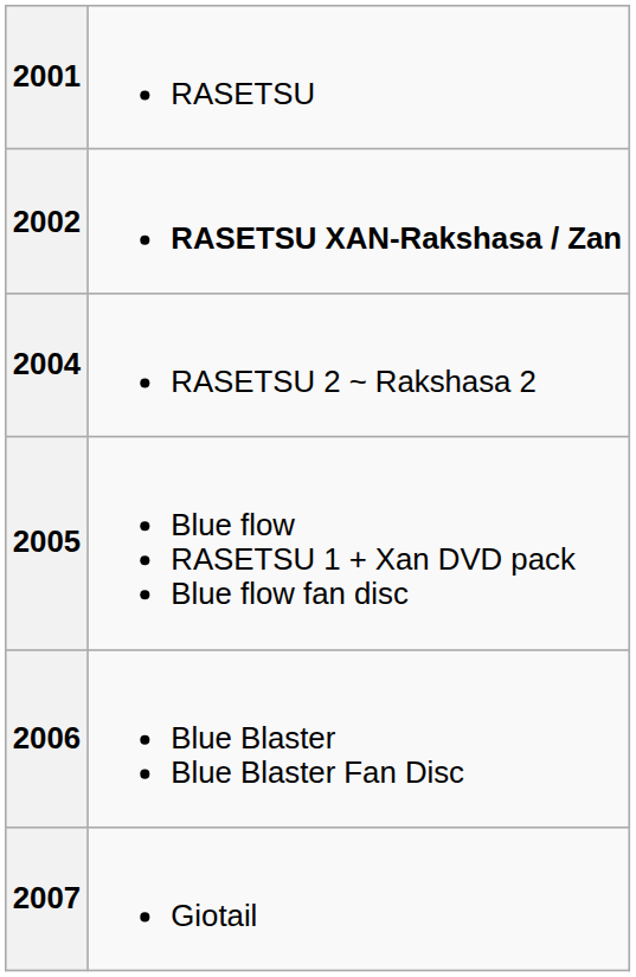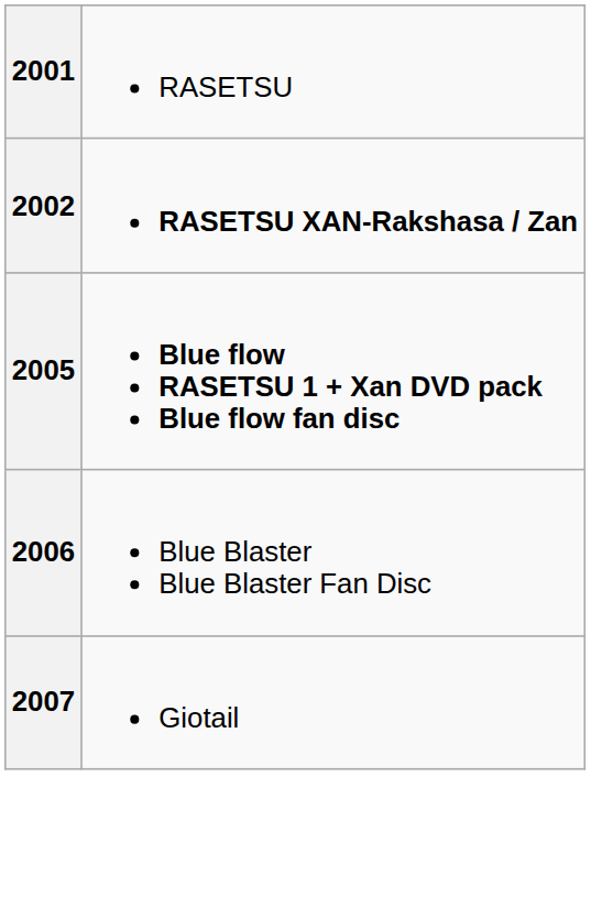- row: 2004 | RASETSU 2 ~ Rakshasa 2
2005 | column 2: normal -> bold
